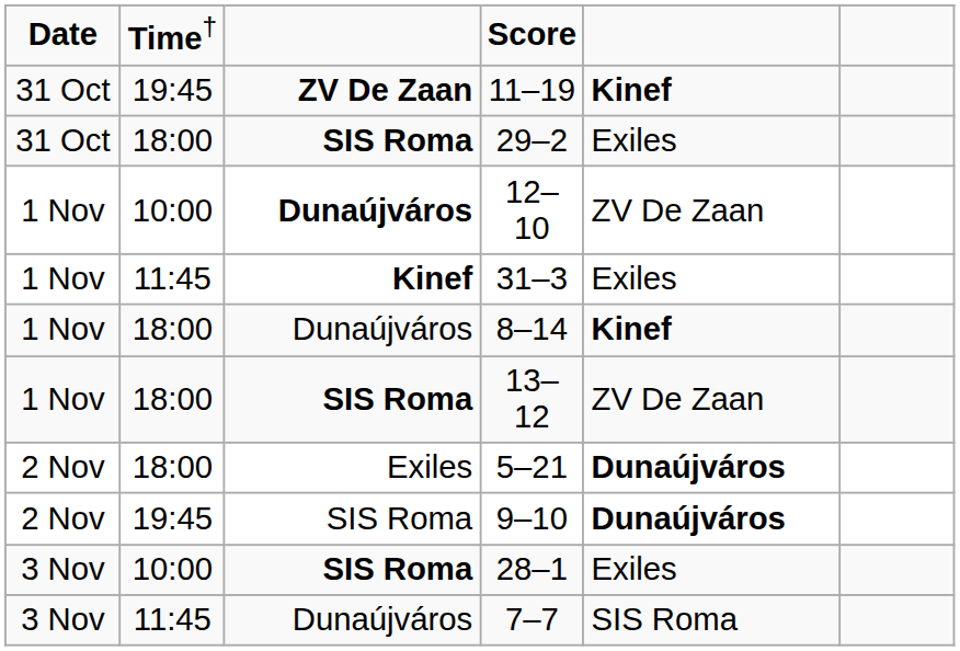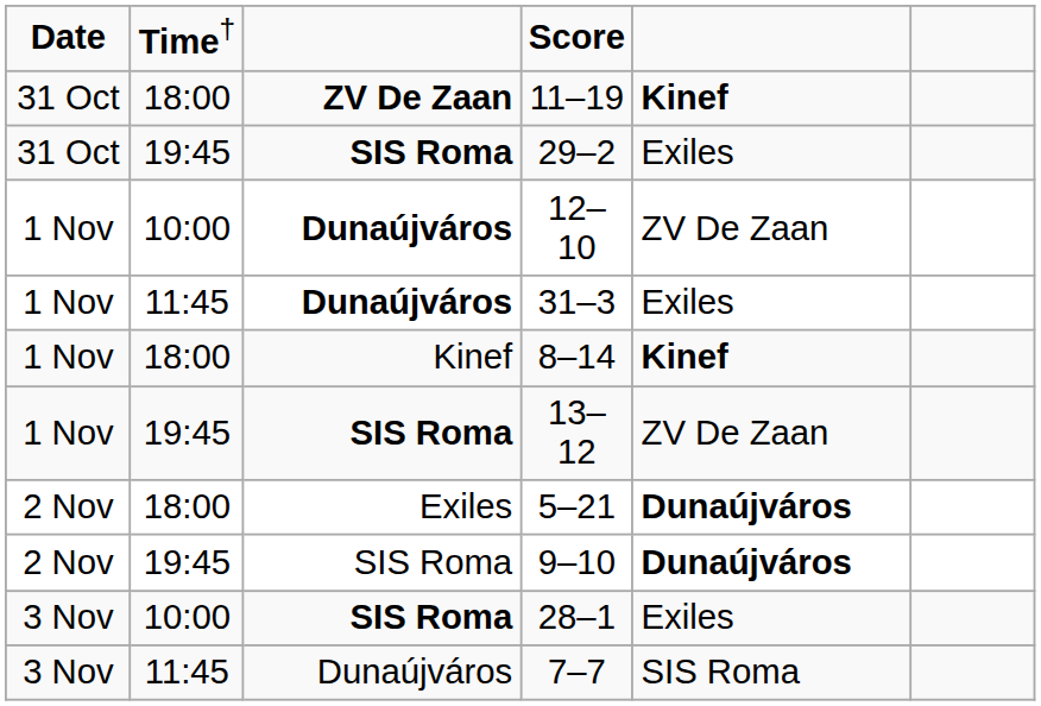11–19 | column 2: 19:45 -> 18:00
29–2 | column 2: 18:00 -> 19:45
31–3 | column 3: Kinef -> Dunaújváros
8–14 | column 3: Dunaújváros -> Kinef
13–12 | column 2: 18:00 -> 19:45
